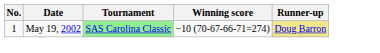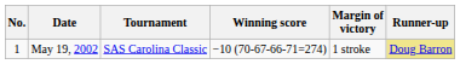+ column: Margin of victory | 1 stroke
May 19, 2002 | Tournament: lightgreen background -> no background
